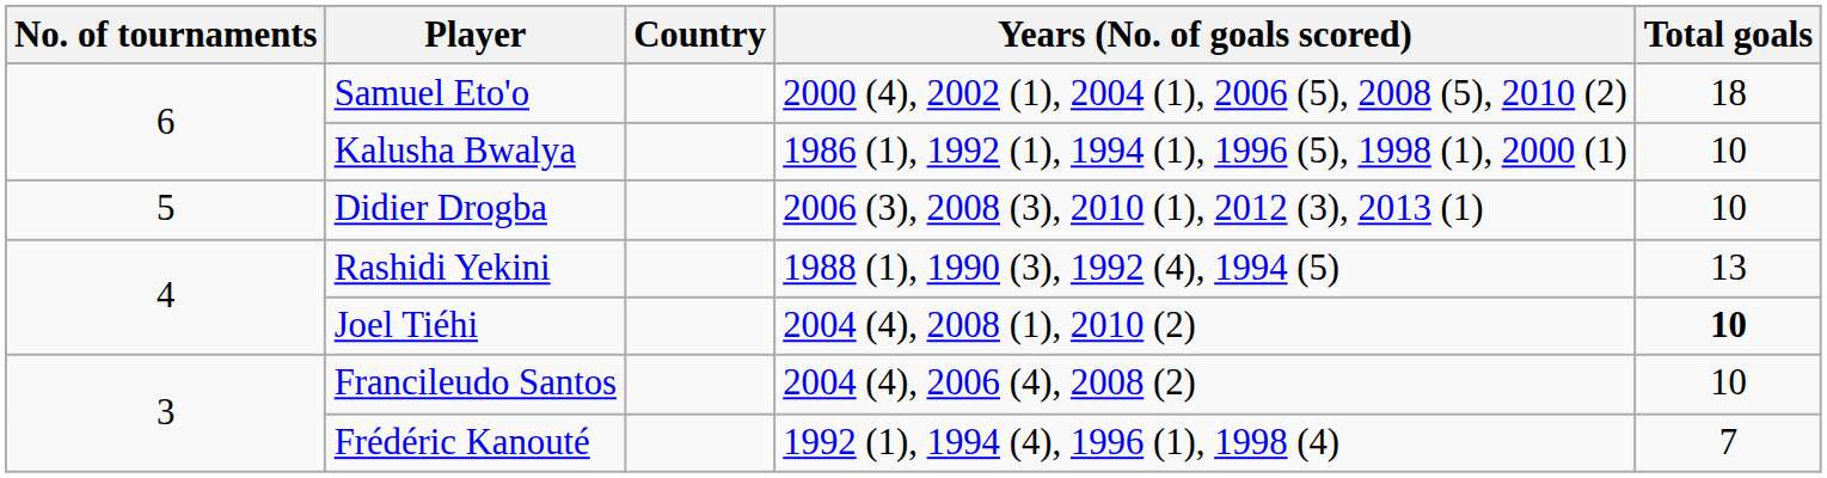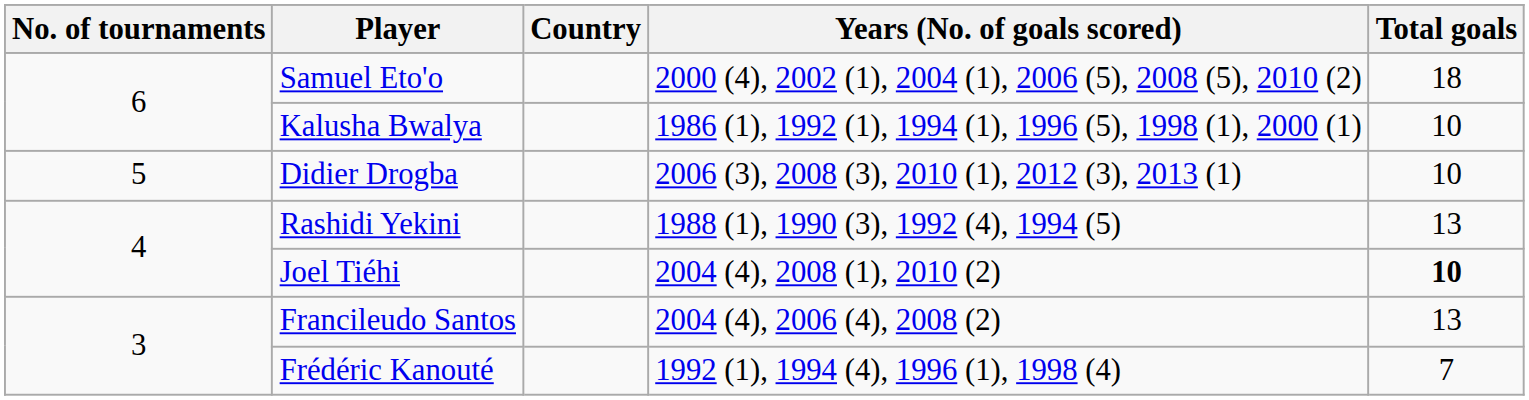Francileudo Santos | Total goals: 10 -> 13
